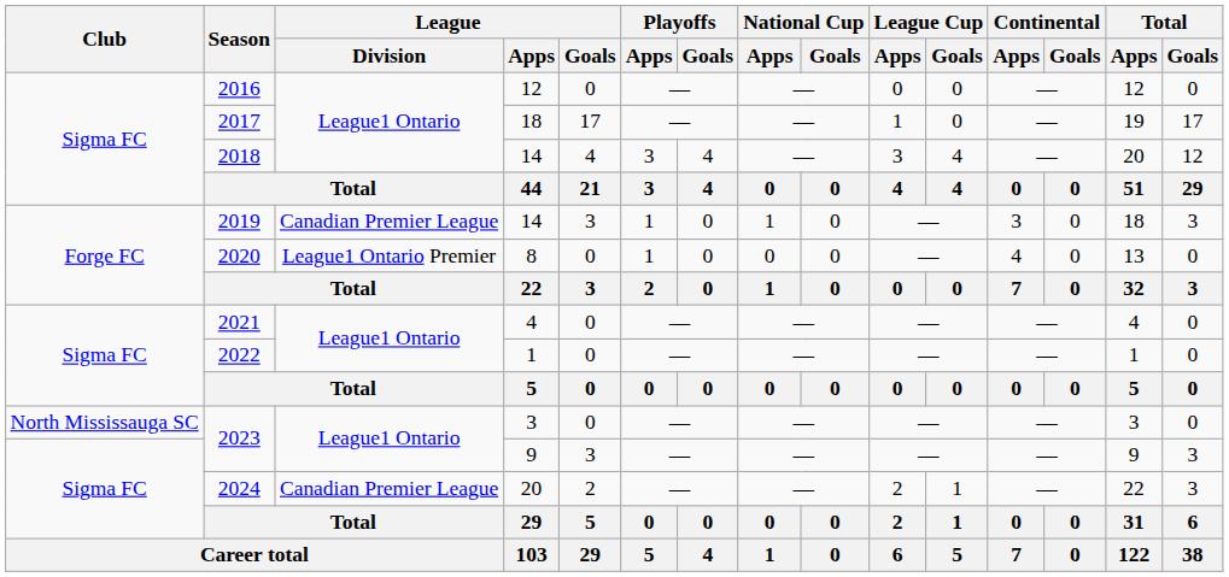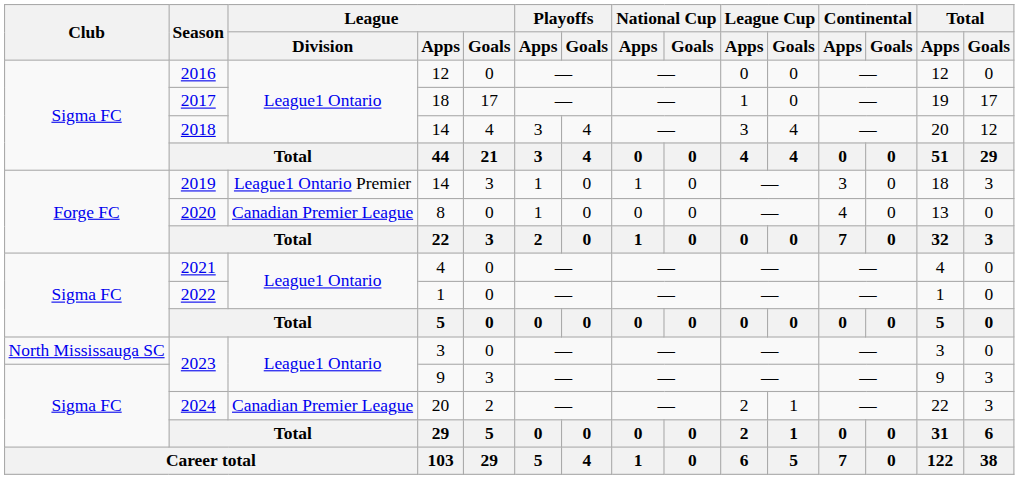2019 | League / Division: Canadian Premier League -> League1 Ontario Premier
2020 | League / Division: League1 Ontario Premier -> Canadian Premier League
